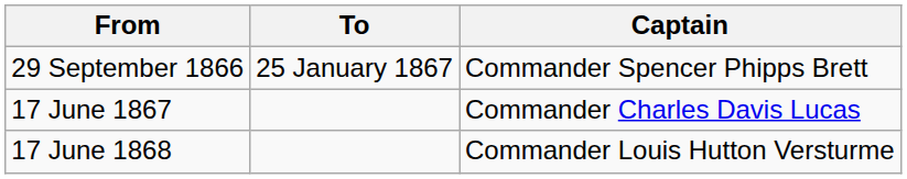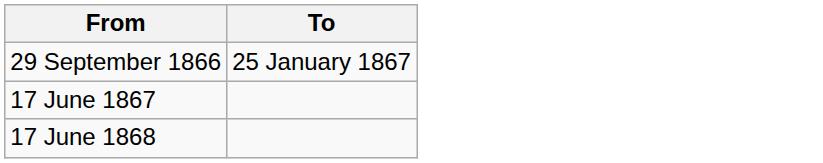- column: Captain | Commander Spencer Phipps Brett | Commander Charles Davis Lucas | Commander Louis Hutton Versturme
